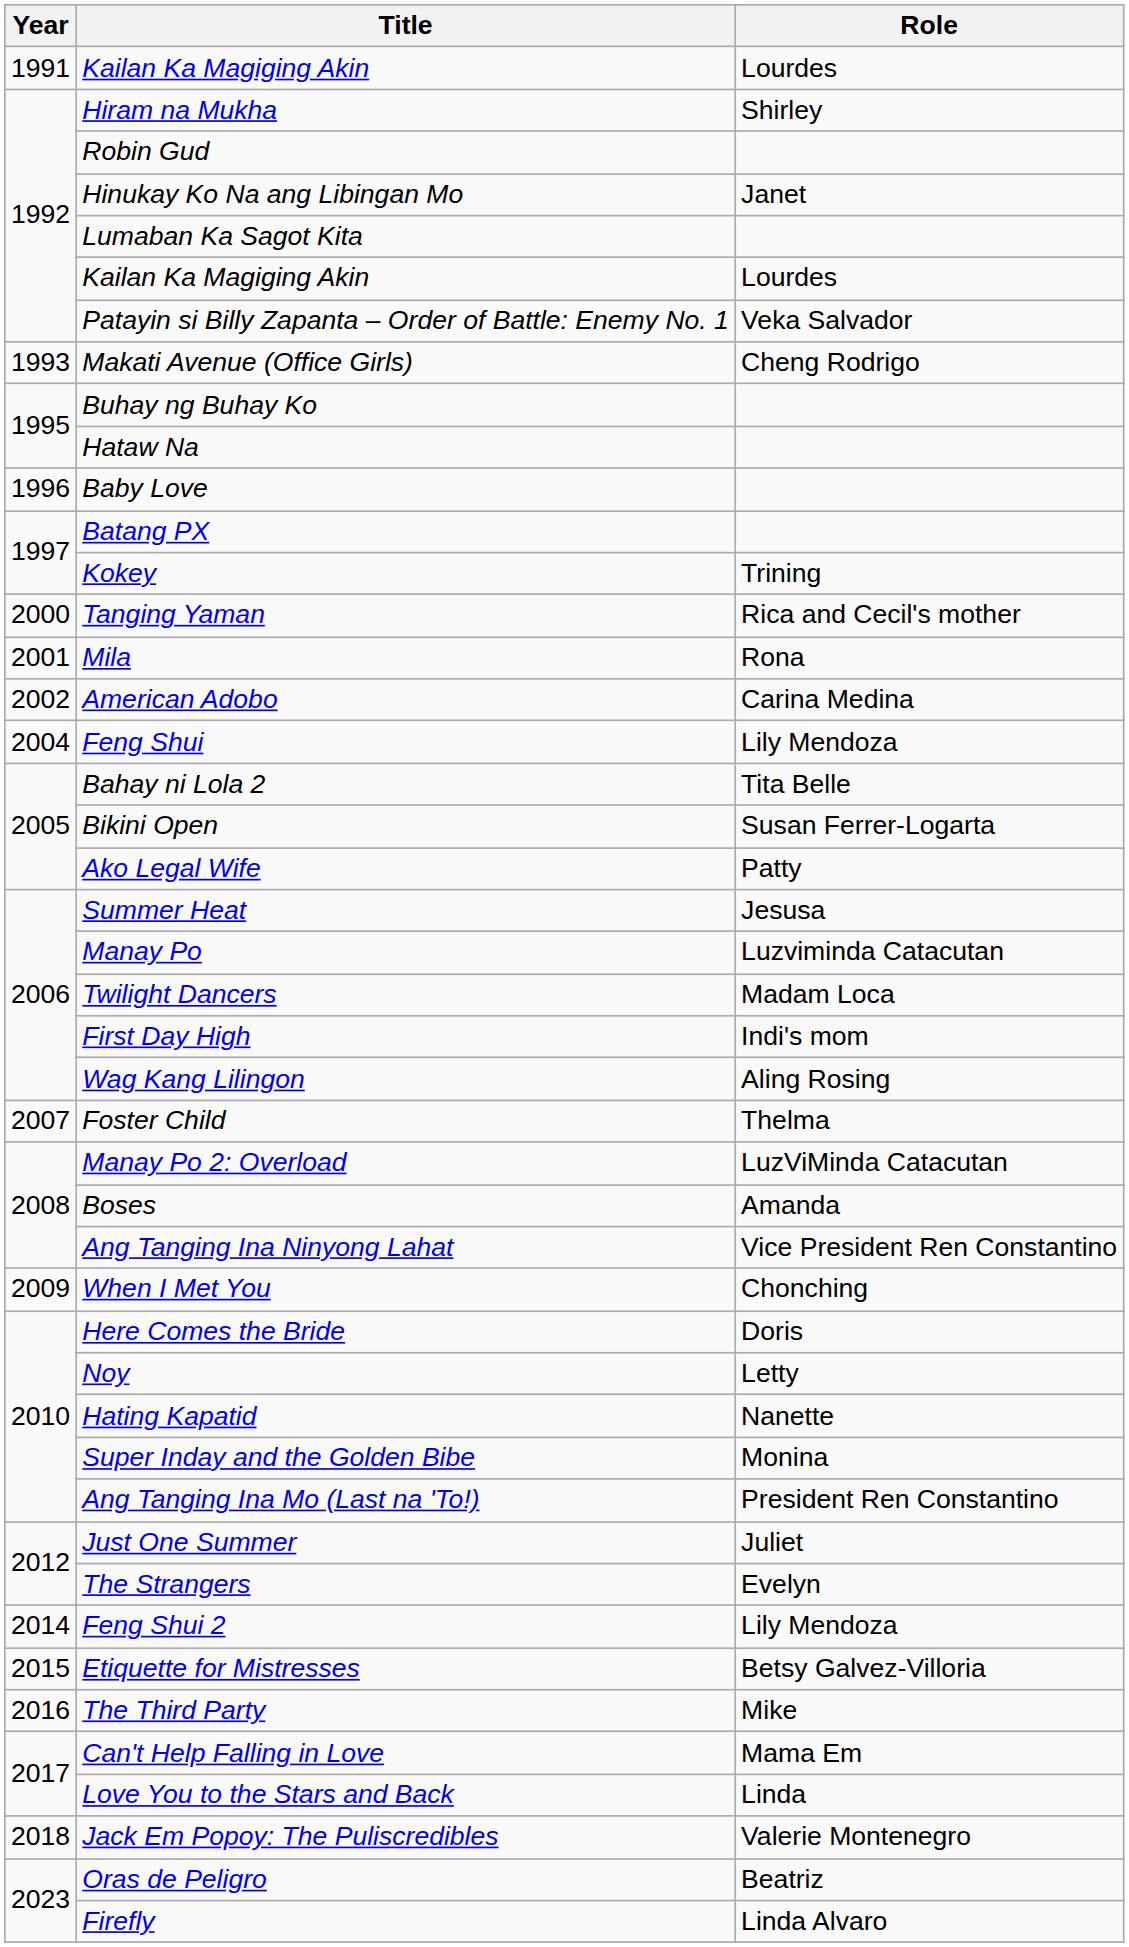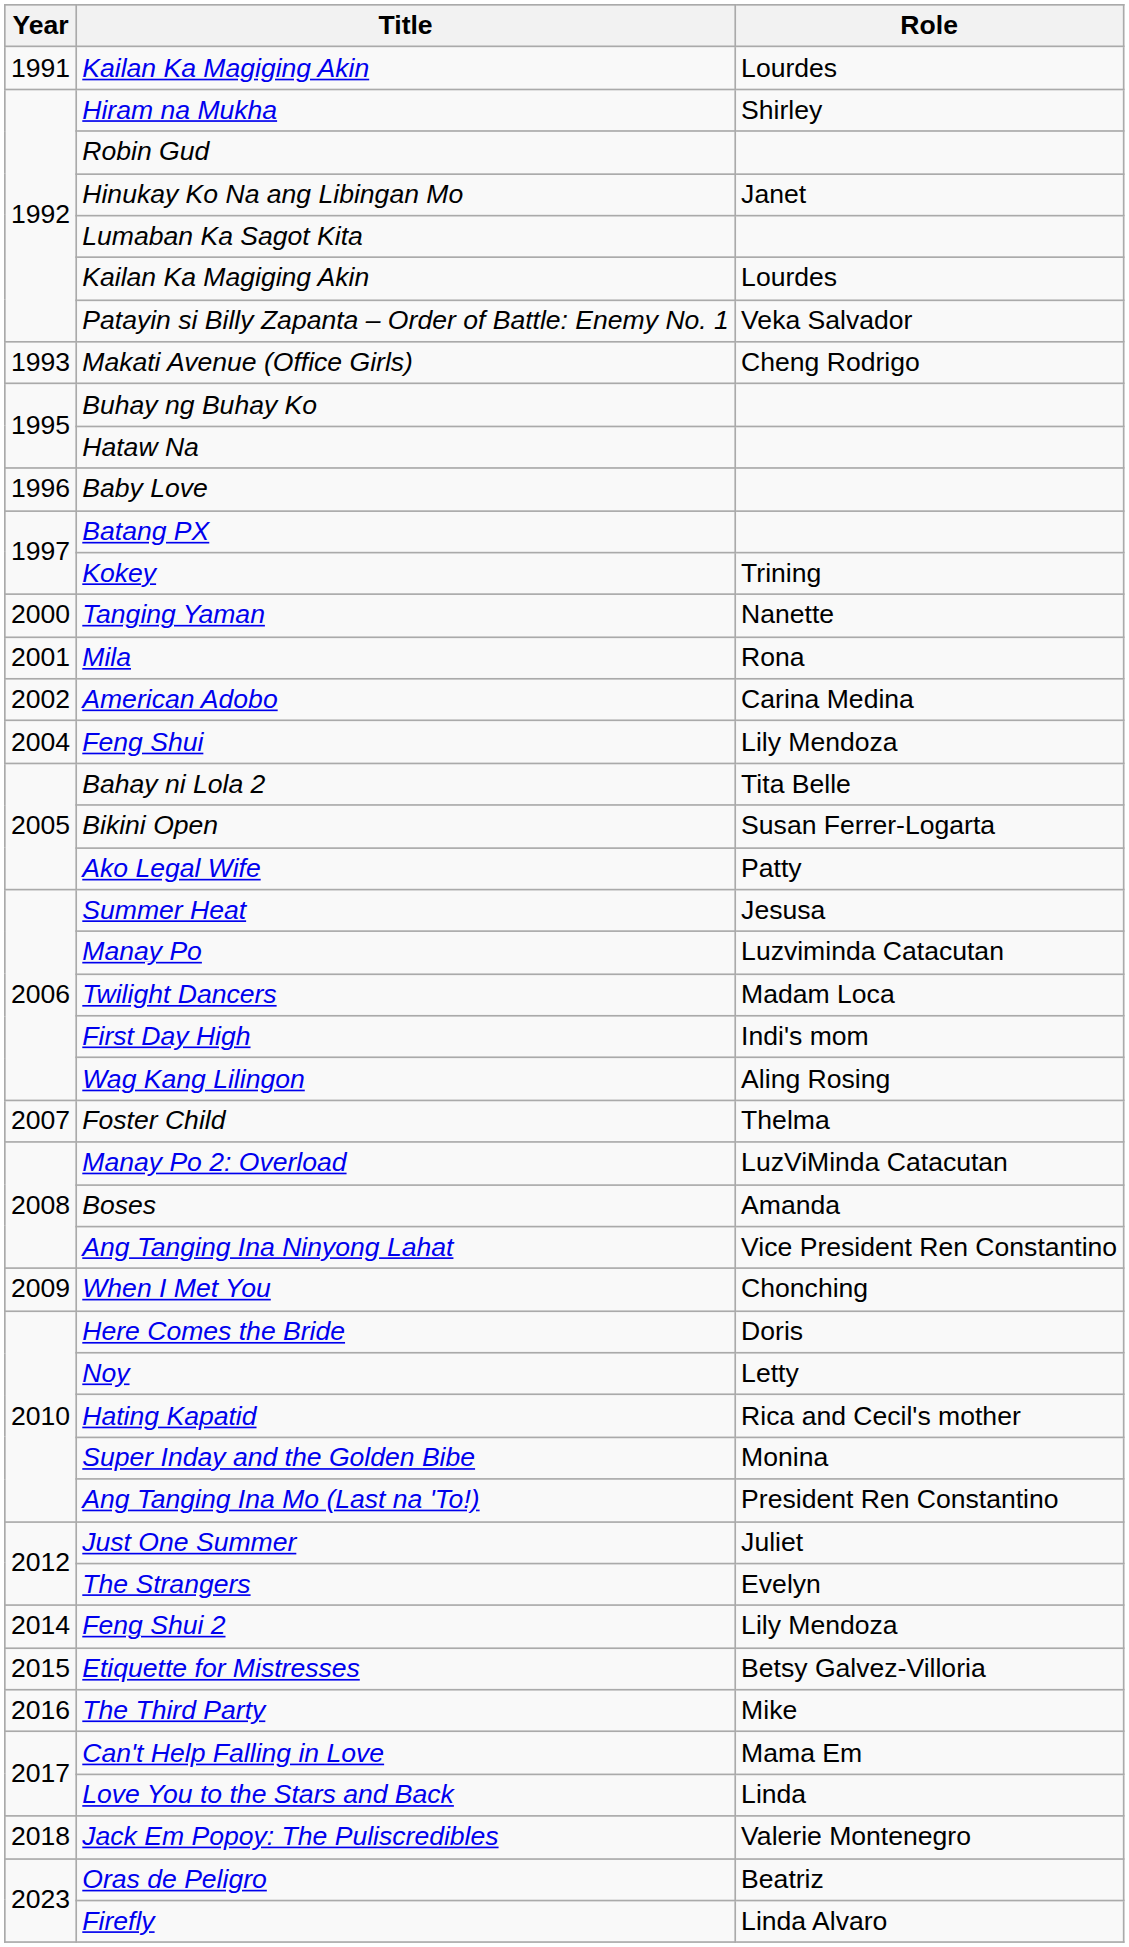Tanging Yaman | Role: Rica and Cecil's mother -> Nanette
Hating Kapatid | Role: Nanette -> Rica and Cecil's mother
